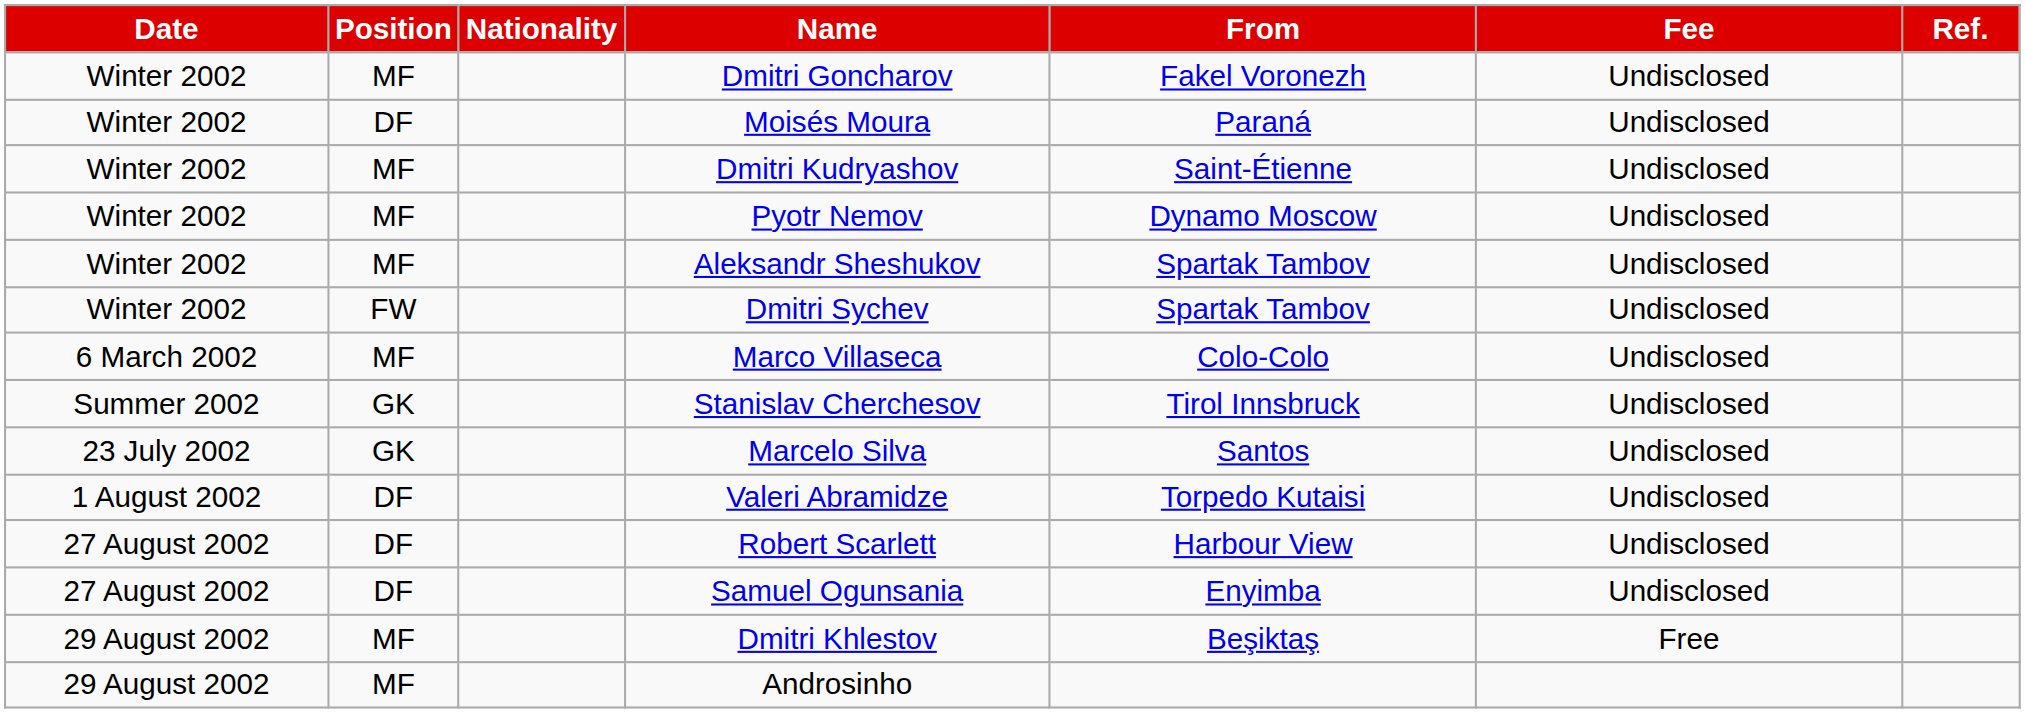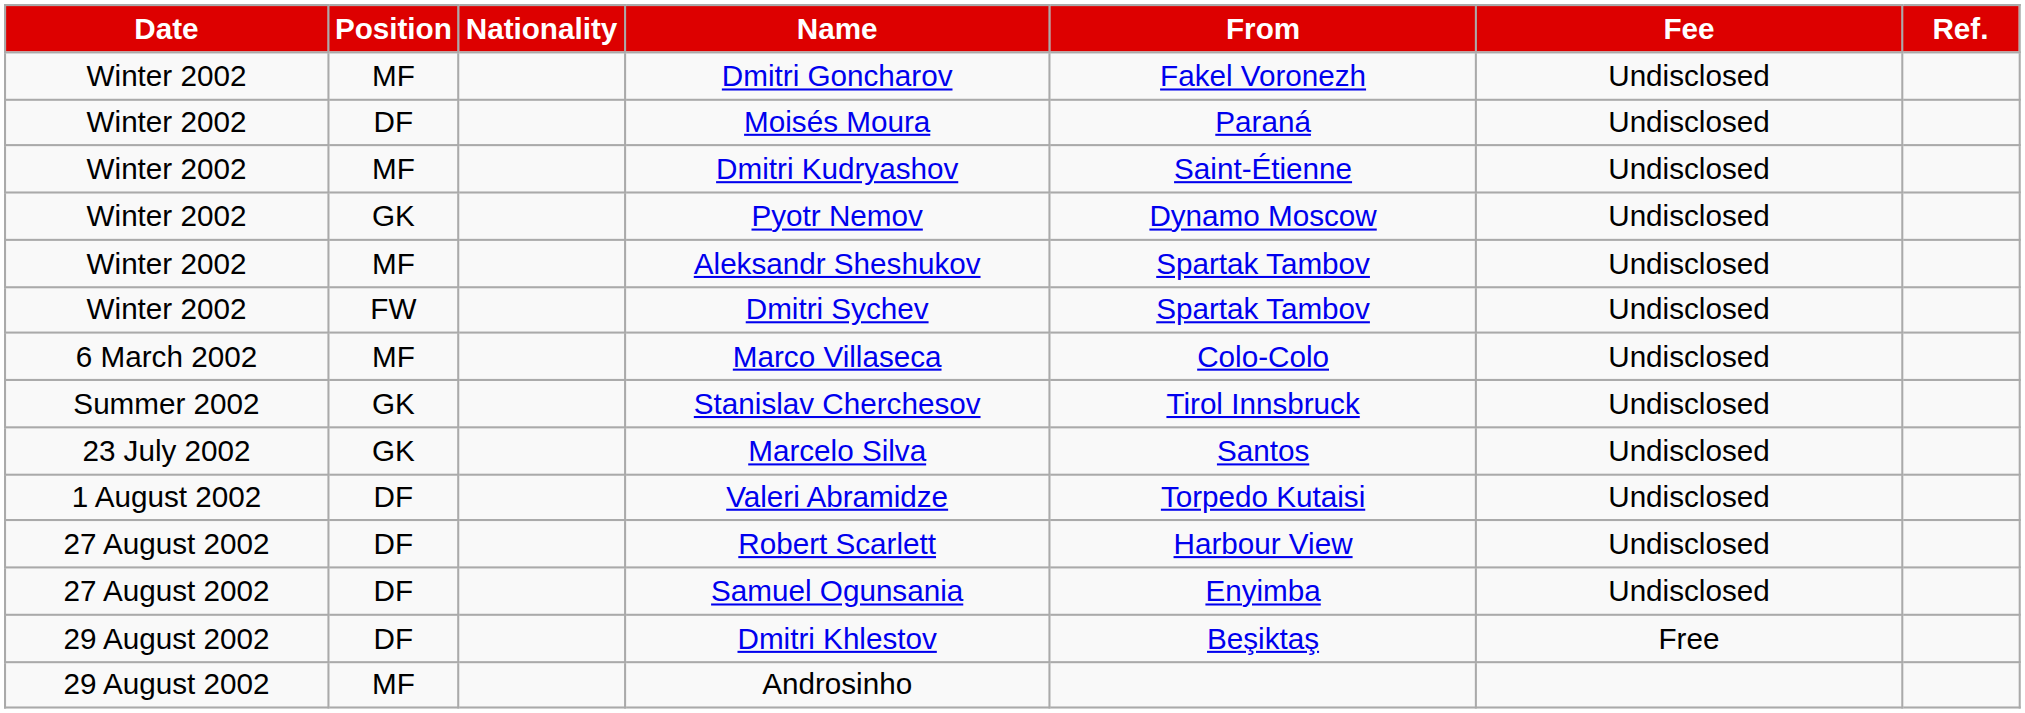Pyotr Nemov | Position: MF -> GK
Dmitri Khlestov | Position: MF -> DF
